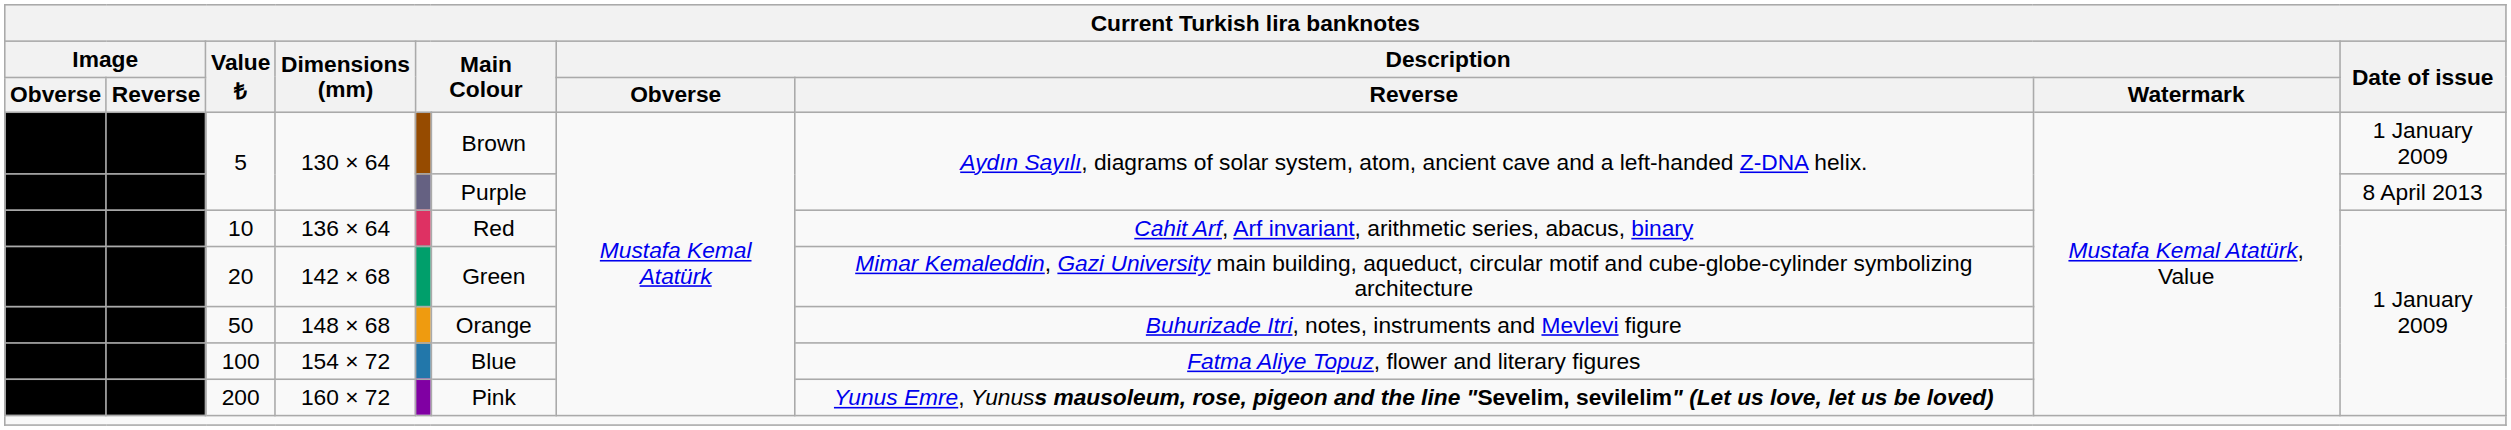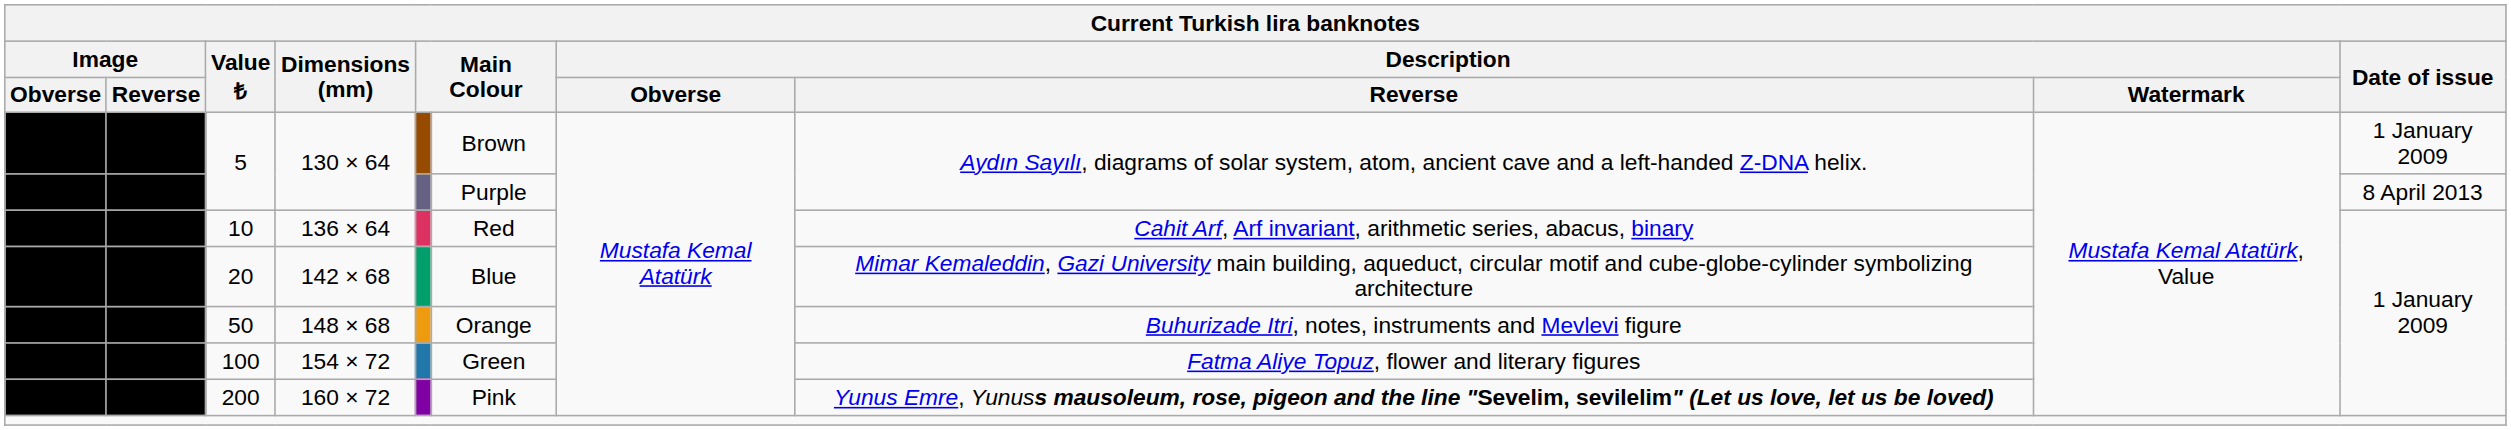20 | column 6: Green -> Blue
100 | column 6: Blue -> Green
